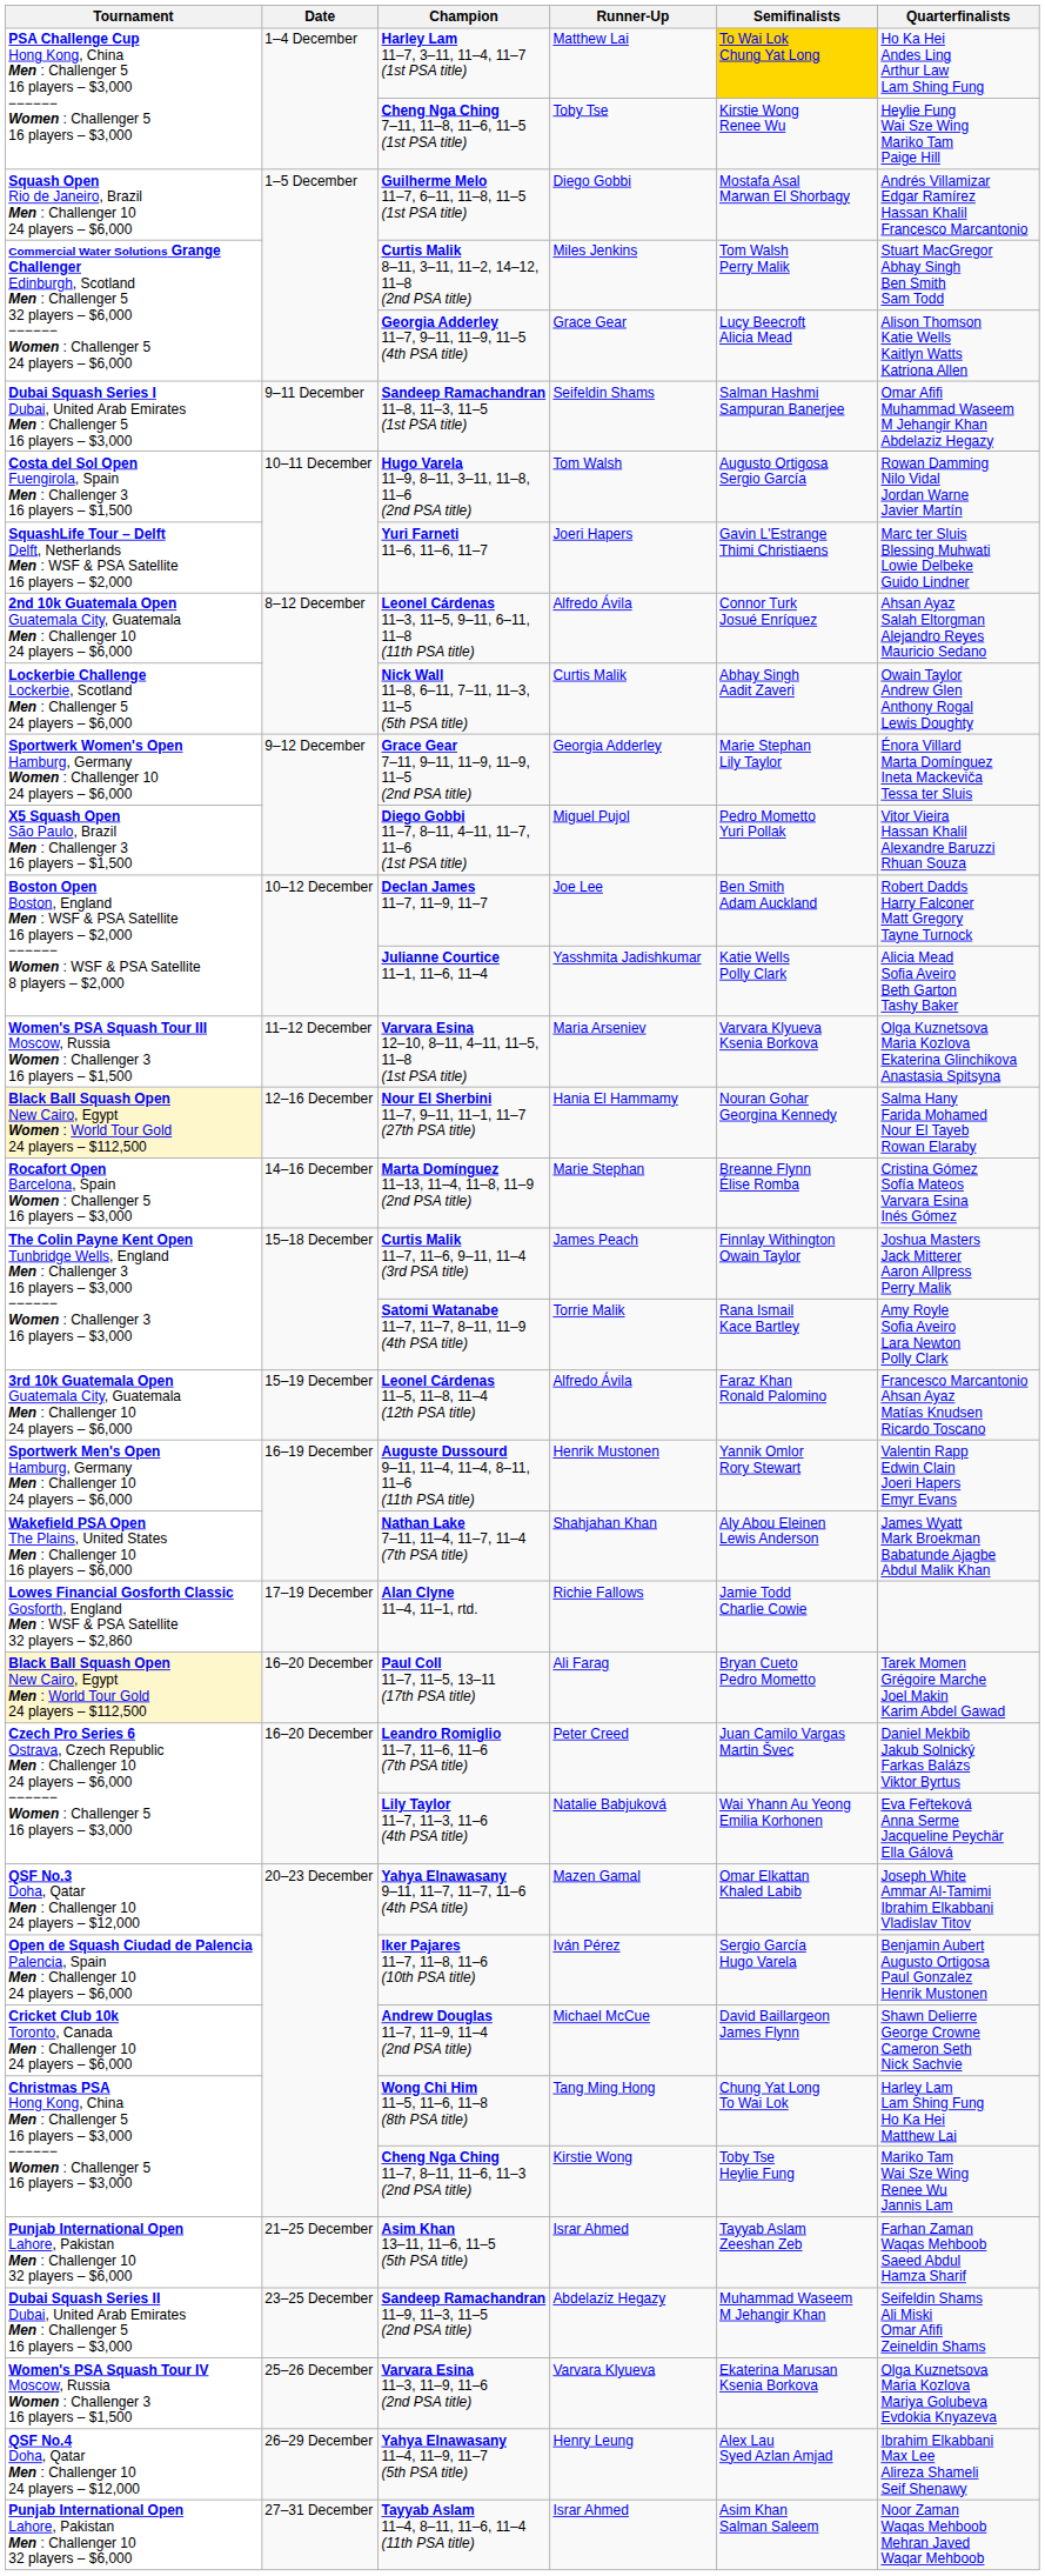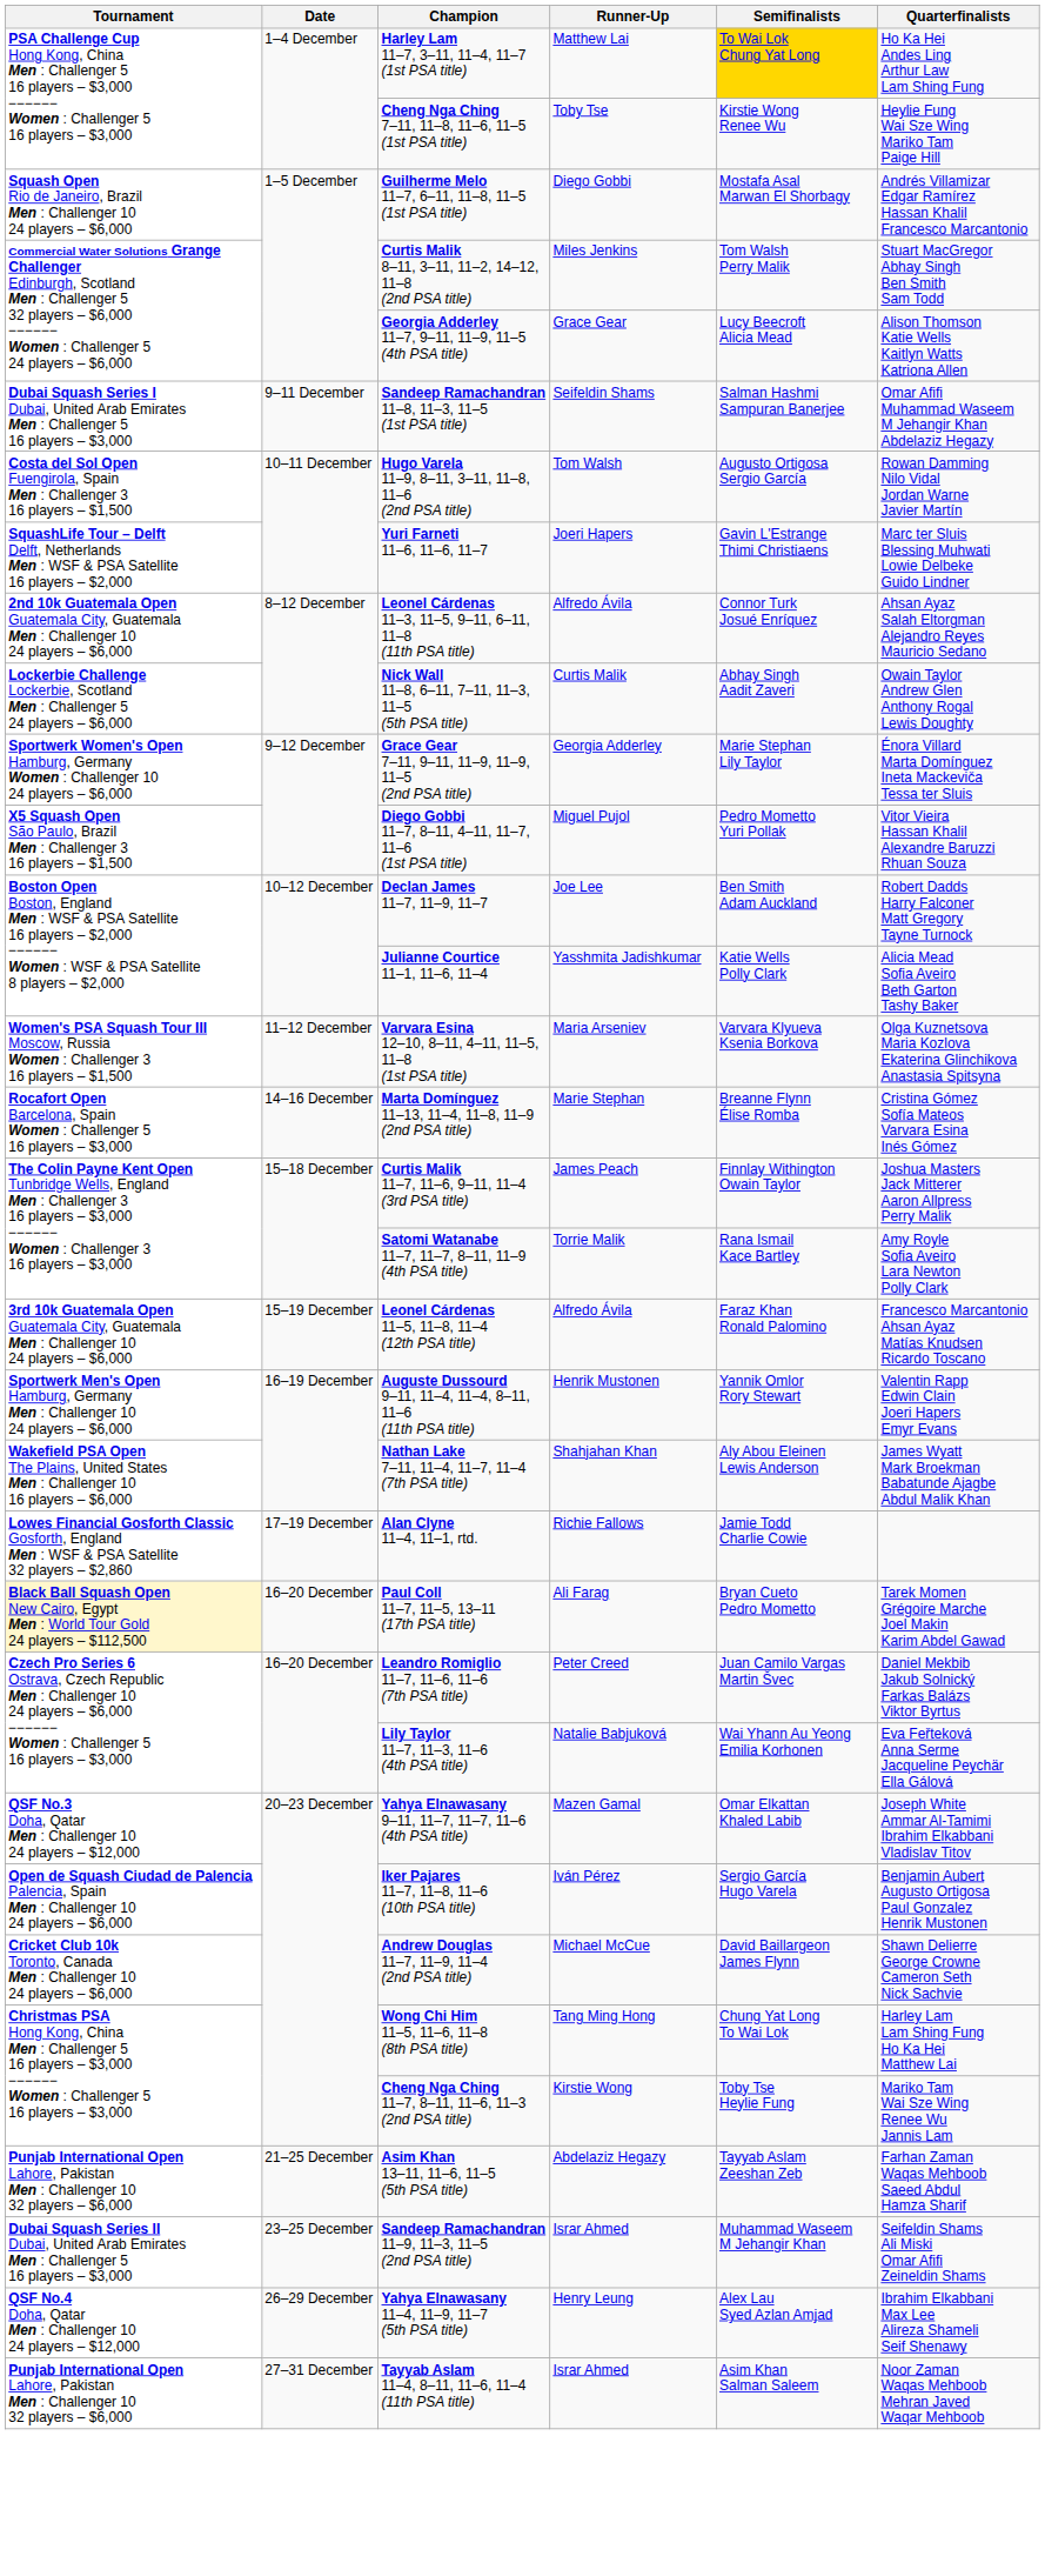- row: Black Ball Squash Open New Cairo, Egypt Women : World Tour Gold 24 players – $112,500 | 12–16 December | Nour El Sherbini 11–7, 9–11, 11–1, 11–7 (27th PSA title) | Hania El Hammamy | Nouran Gohar Georgina Kennedy | Salma Hany Farida Mohamed Nour El Tayeb Rowan Elaraby
Asim Khan 13–11, 11–6, 11–5 (5th PSA title) | Runner-Up: Israr Ahmed -> Abdelaziz Hegazy
Sandeep Ramachandran 11–9, 11–3, 11–5 (2nd PSA title) | Runner-Up: Abdelaziz Hegazy -> Israr Ahmed
- row: Women's PSA Squash Tour IV Moscow, Russia Women : Challenger 3 16 players – $1,500 | 25–26 December | Varvara Esina 11–3, 11–9, 11–6 (2nd PSA title) | Varvara Klyueva | Ekaterina Marusan Ksenia Borkova | Olga Kuznetsova Maria Kozlova Mariya Golubeva Evdokia Knyazeva
